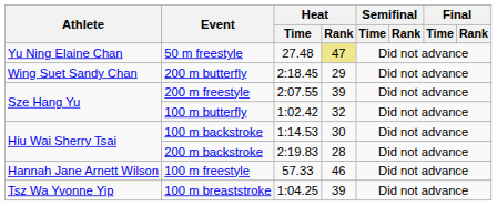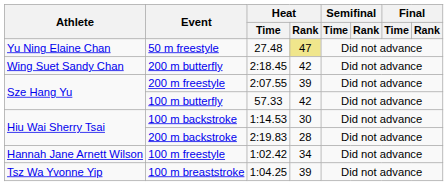200 m butterfly | Heat / Rank: 29 -> 42
100 m butterfly | Heat / Time: 1:02.42 -> 57.33
100 m butterfly | Heat / Rank: 32 -> 42
100 m freestyle | Heat / Time: 57.33 -> 1:02.42
100 m freestyle | Heat / Rank: 46 -> 34
